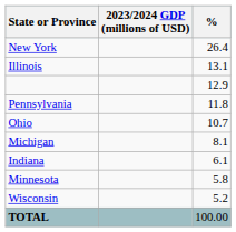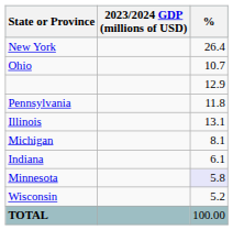rows swapped: Illinois <-> Ohio
Minnesota | %: no background -> lavender background
